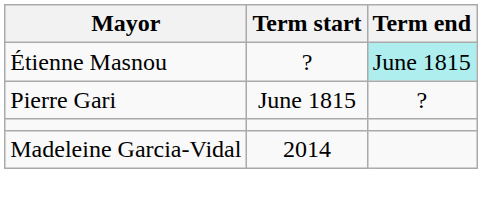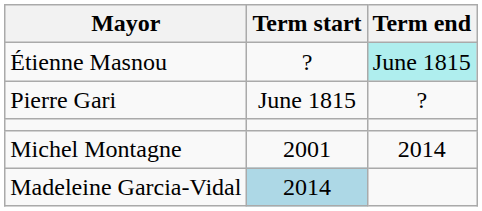+ row: Michel Montagne | 2001 | 2014
Madeleine Garcia-Vidal | Term start: no background -> lightblue background
